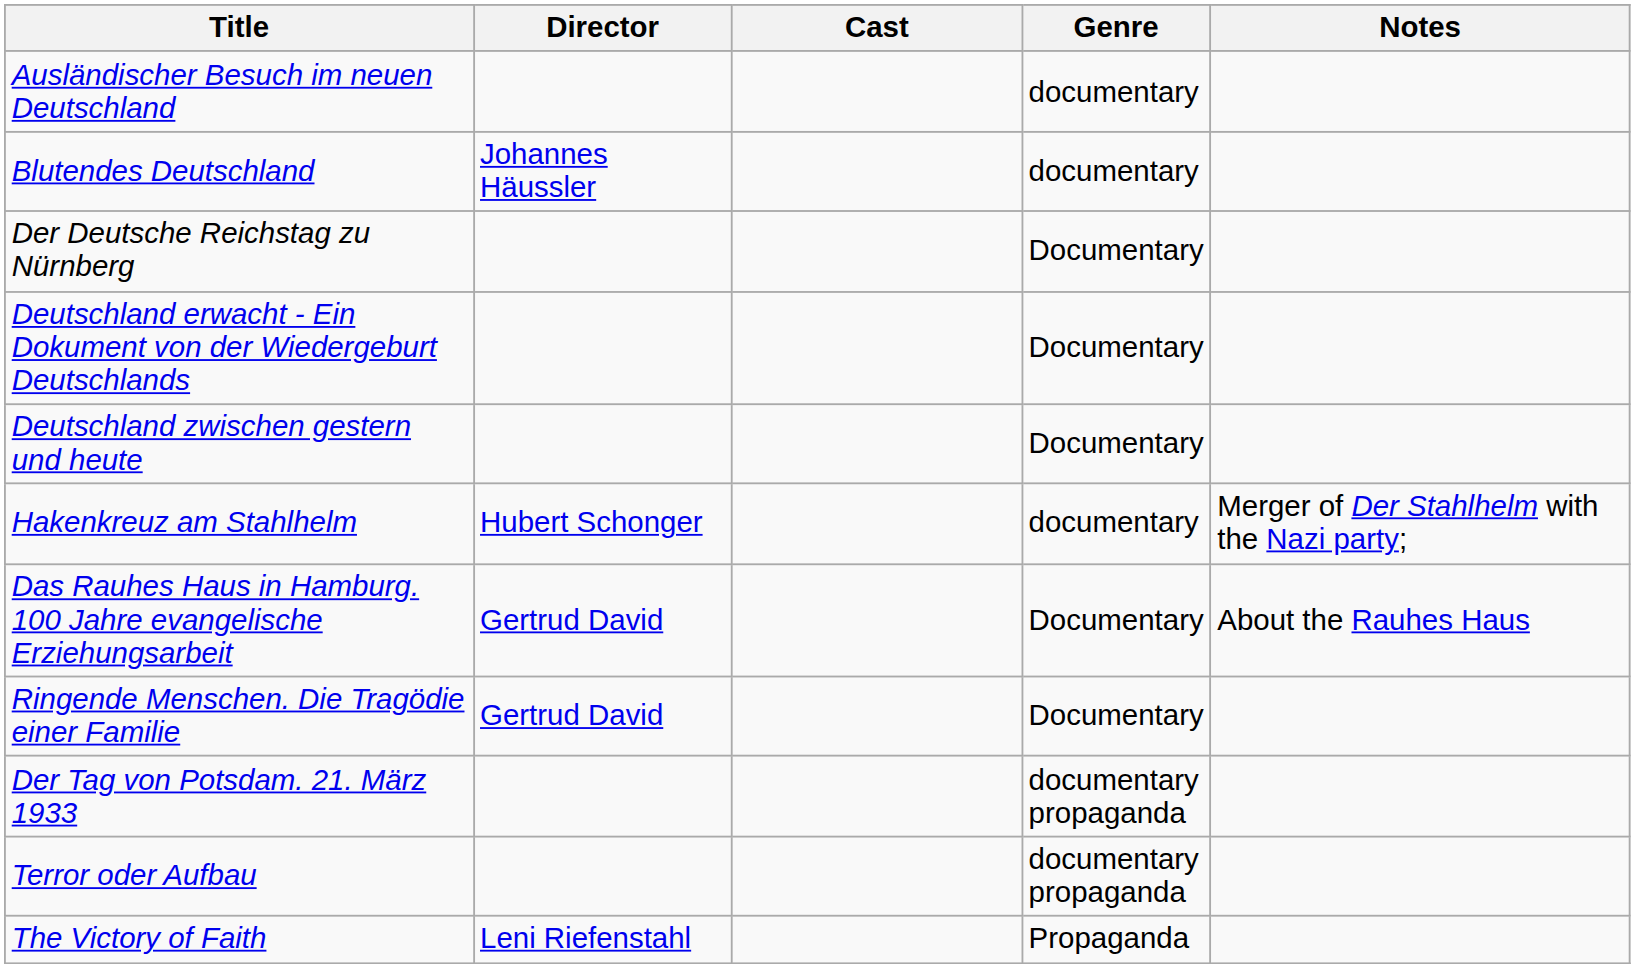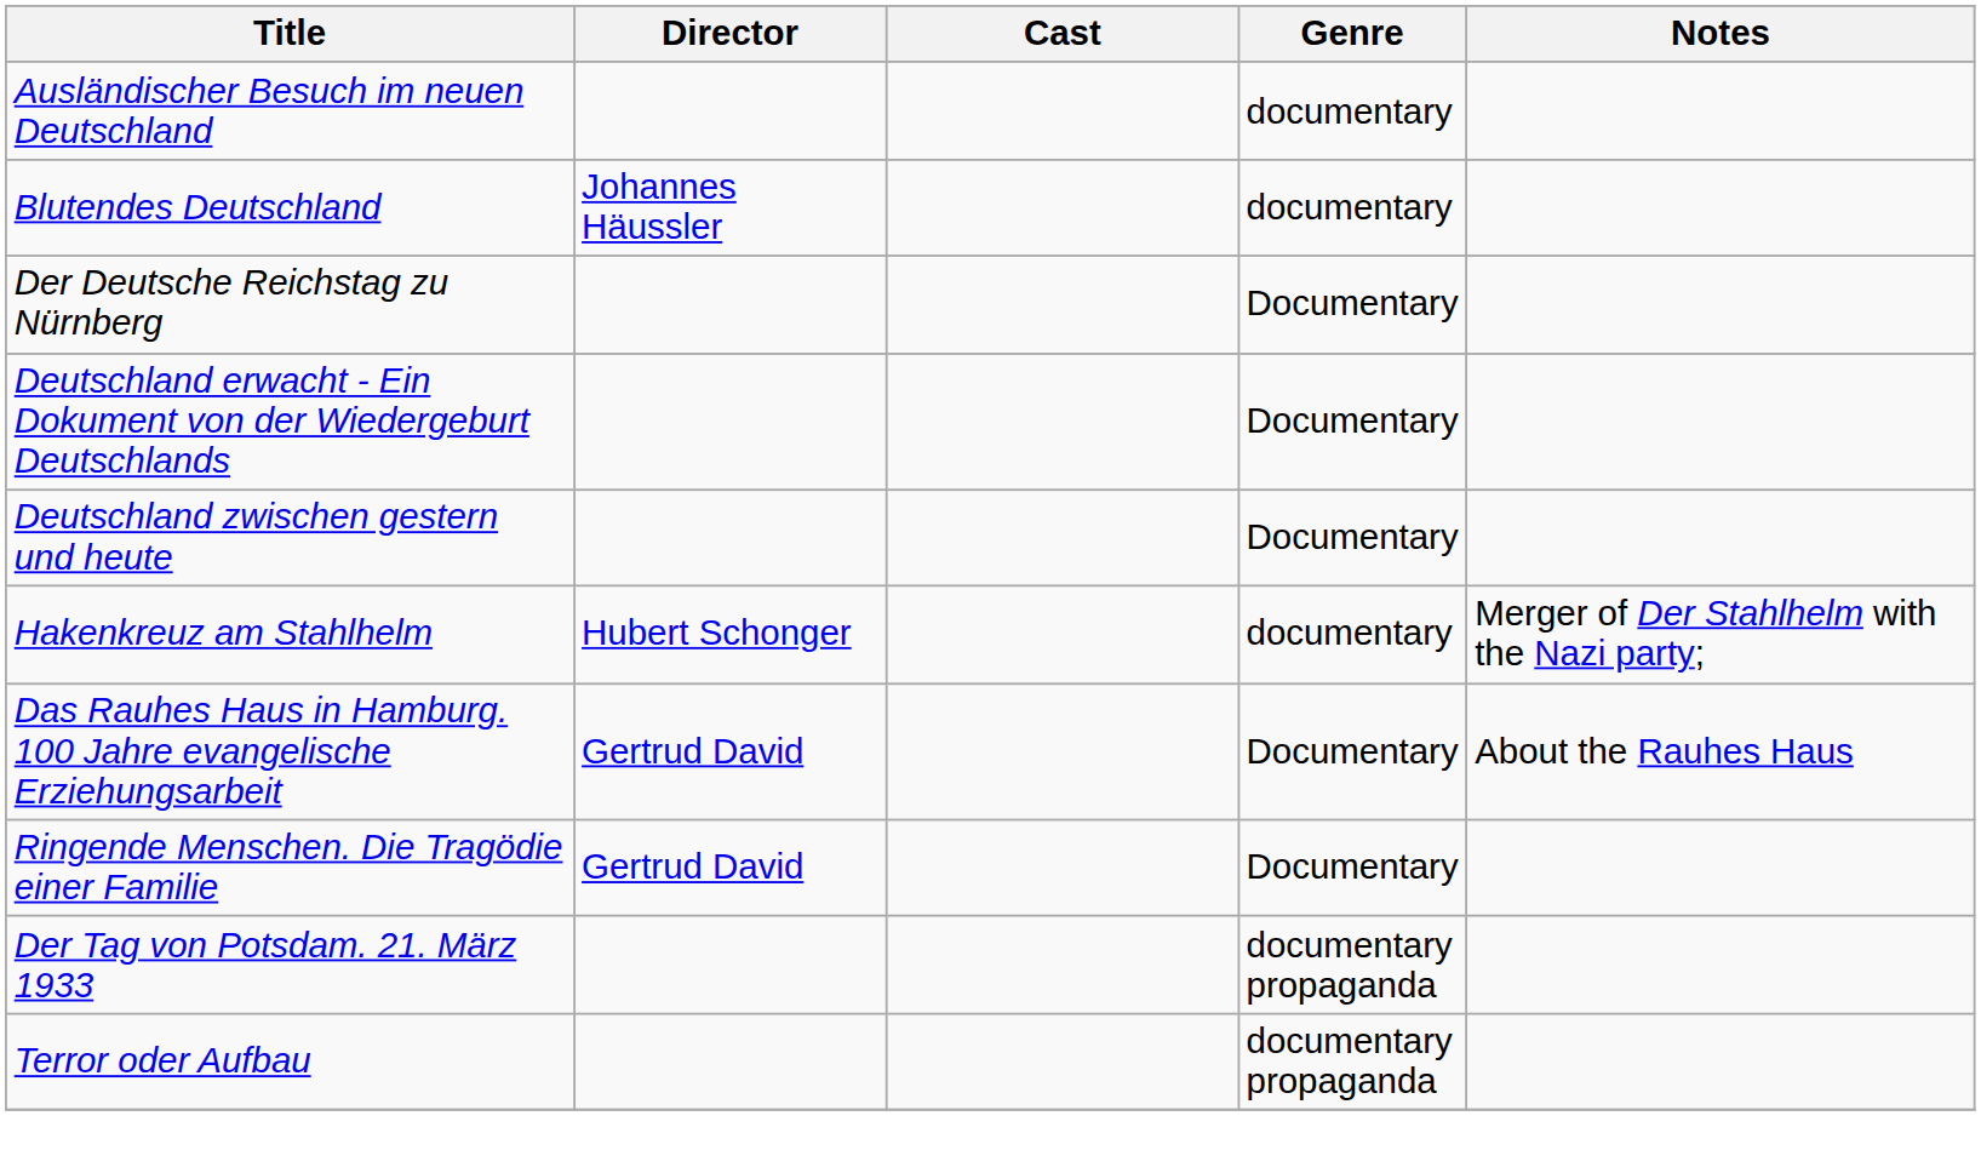- row: The Victory of Faith | Leni Riefenstahl | Propaganda
